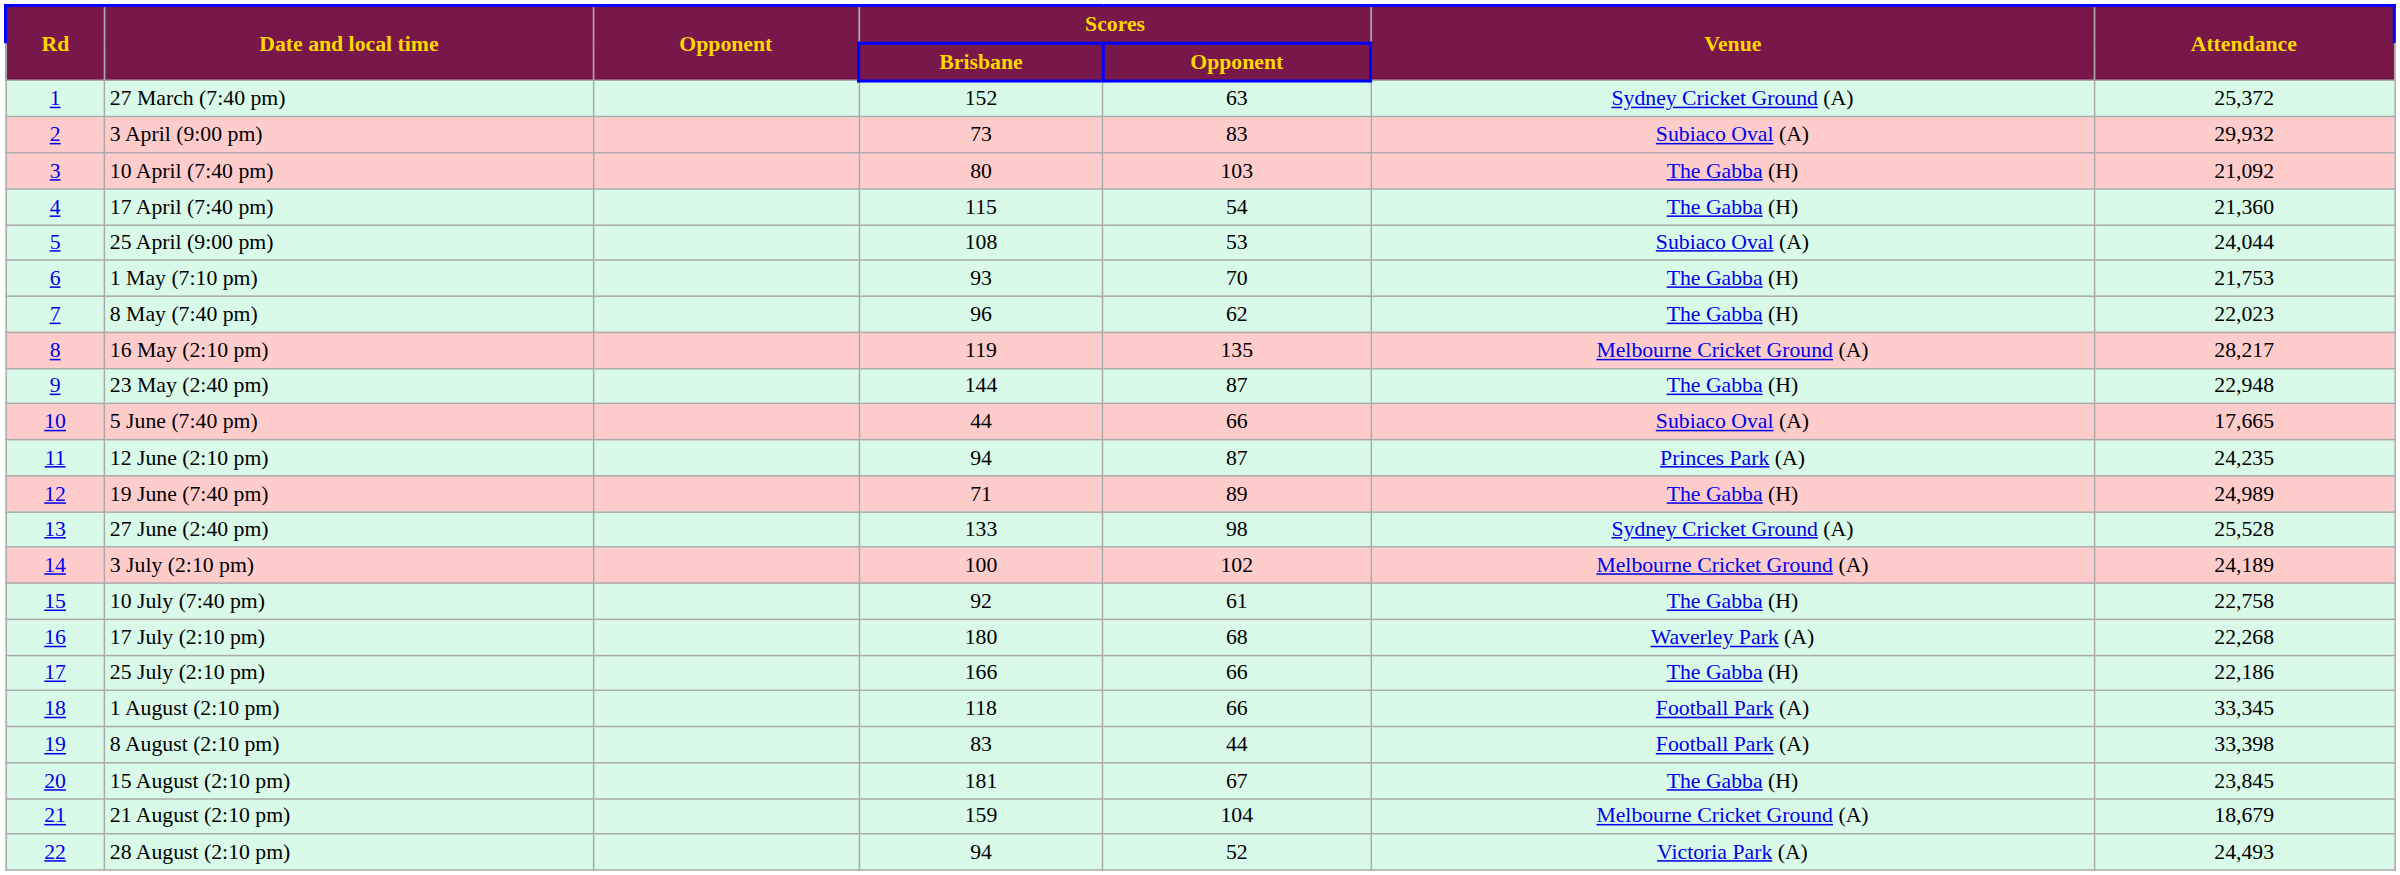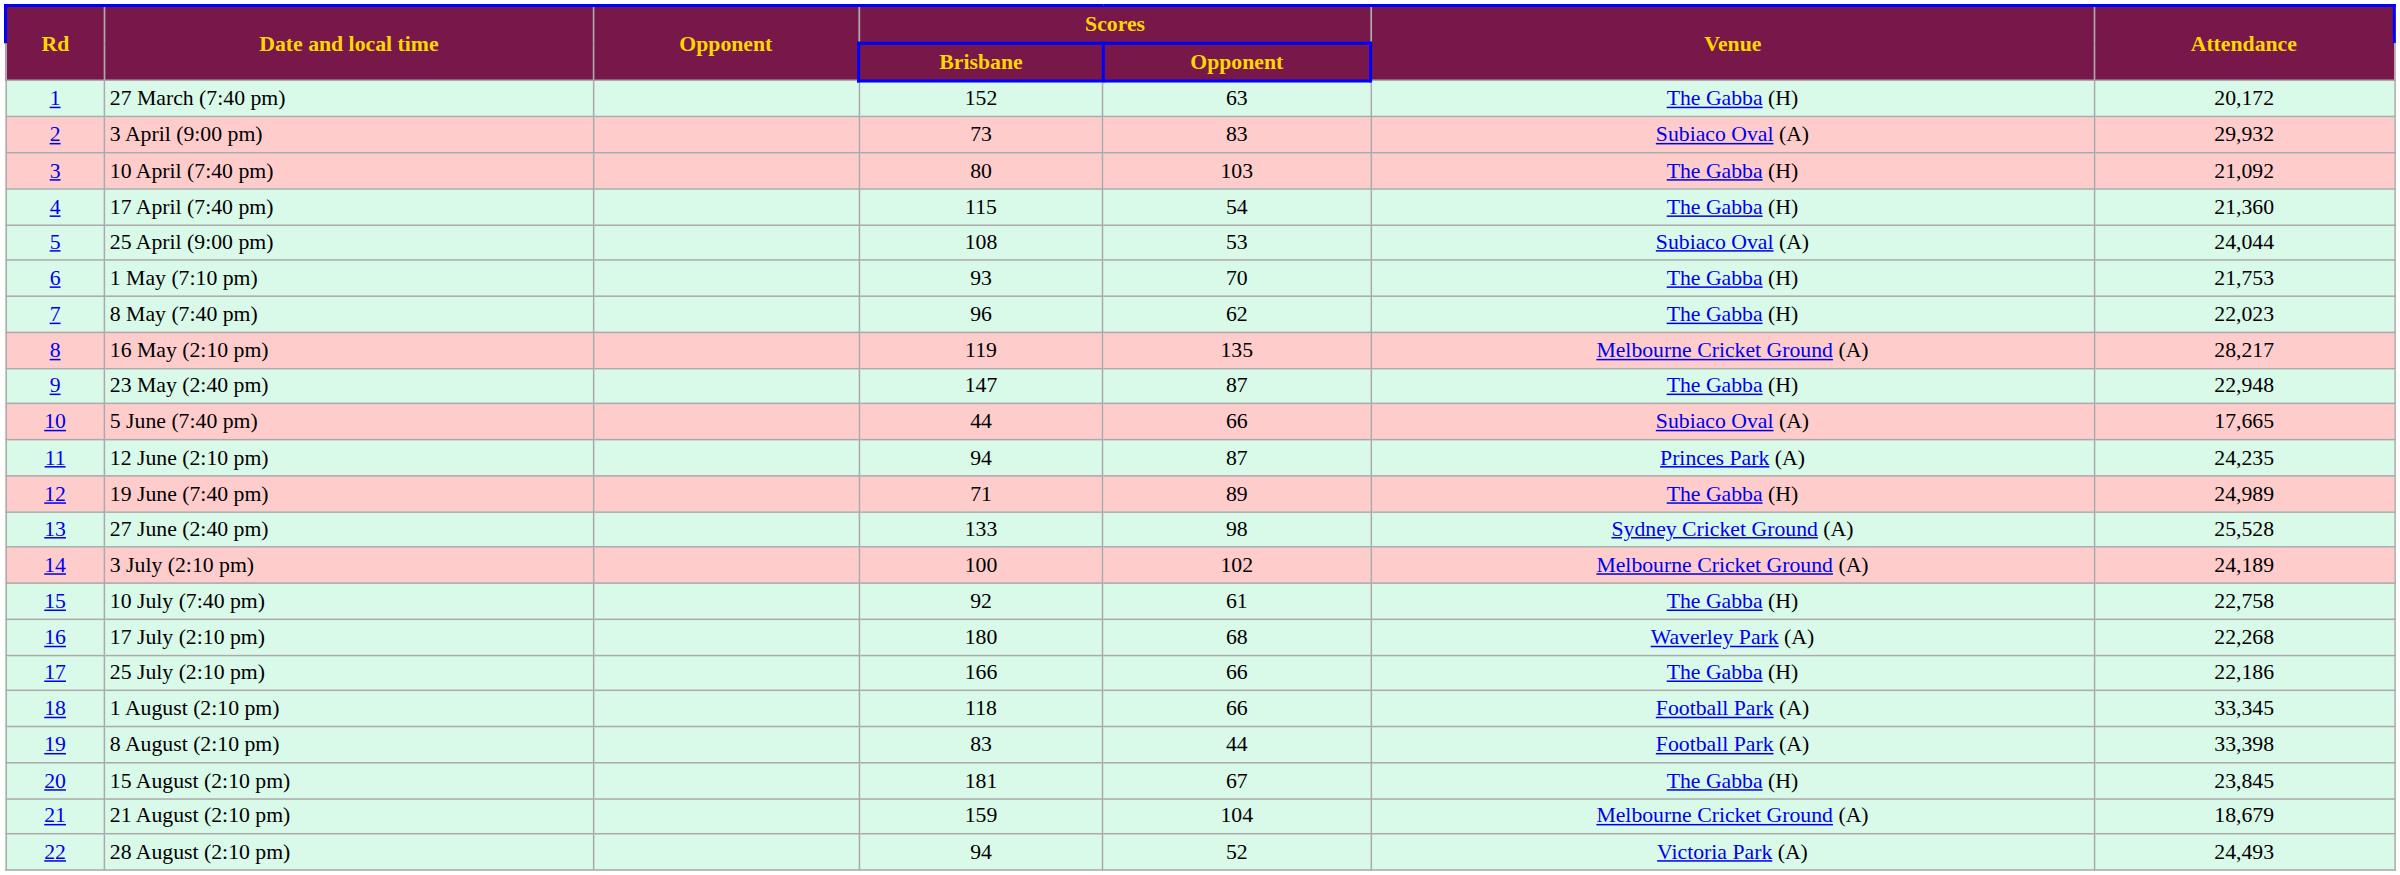27 March (7:40 pm) | Venue: Sydney Cricket Ground (A) -> The Gabba (H)
27 March (7:40 pm) | Attendance: 25,372 -> 20,172
23 May (2:40 pm) | Scores / Brisbane: 144 -> 147
